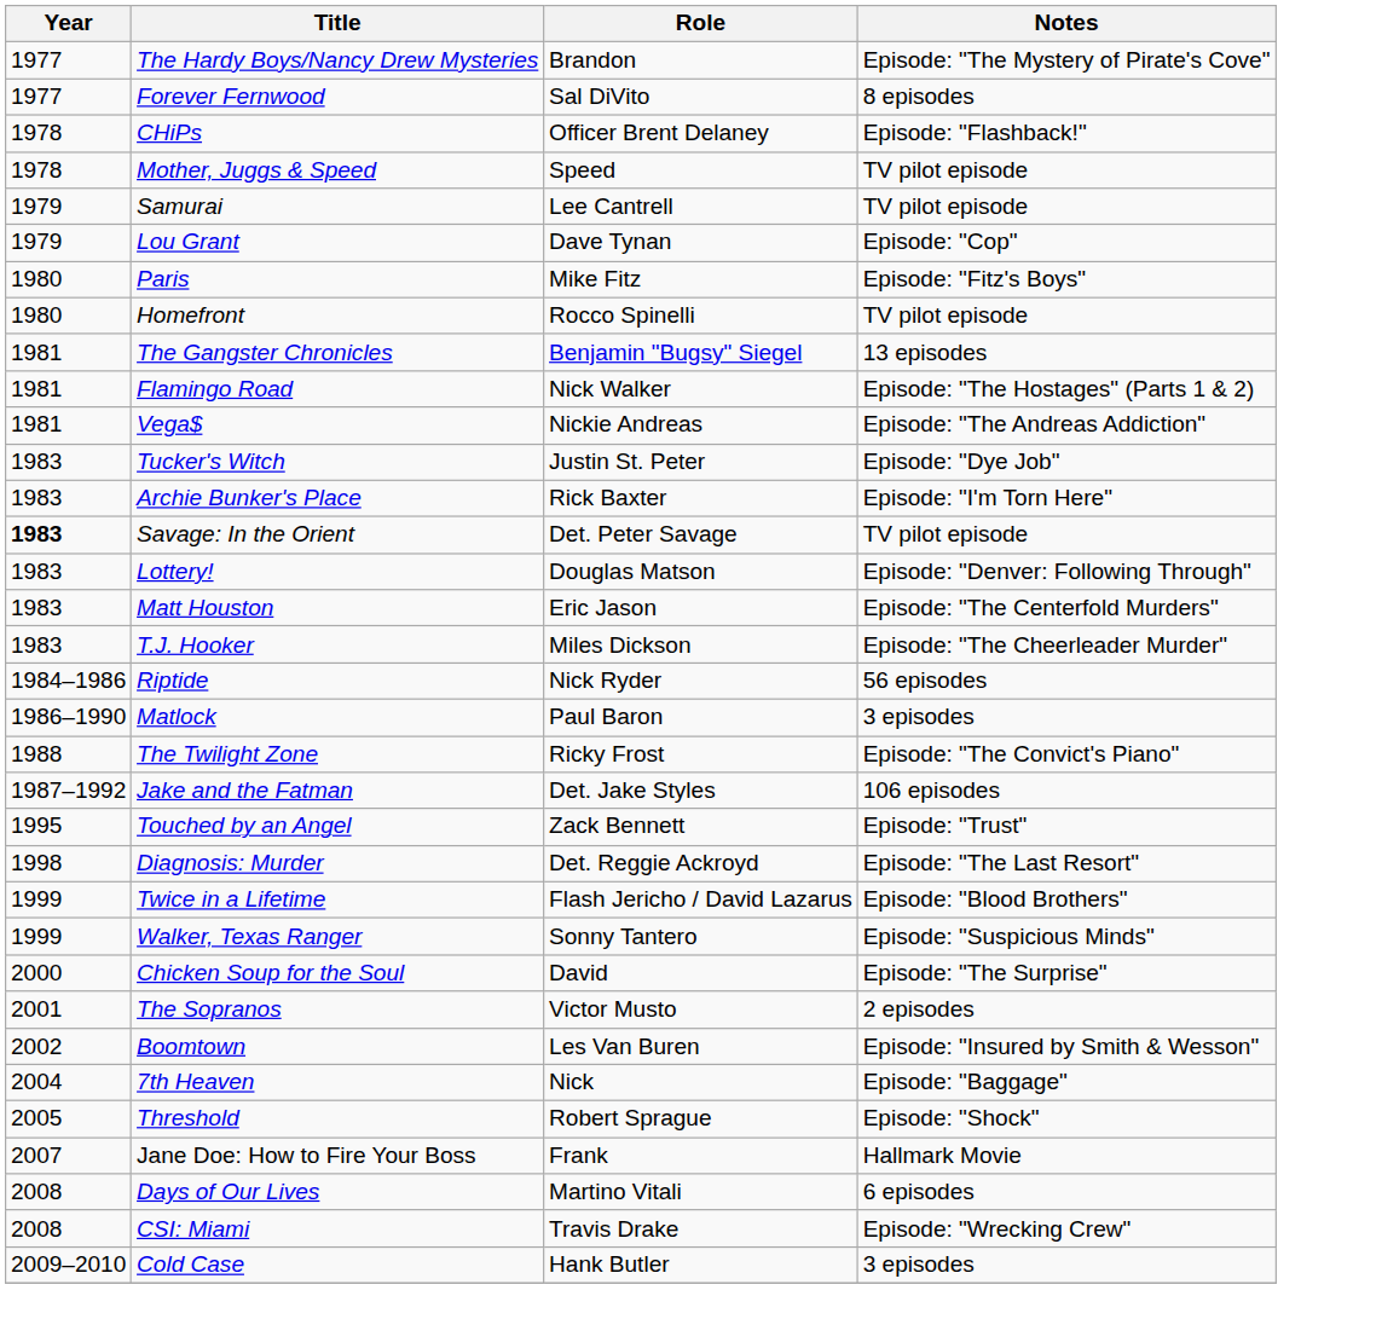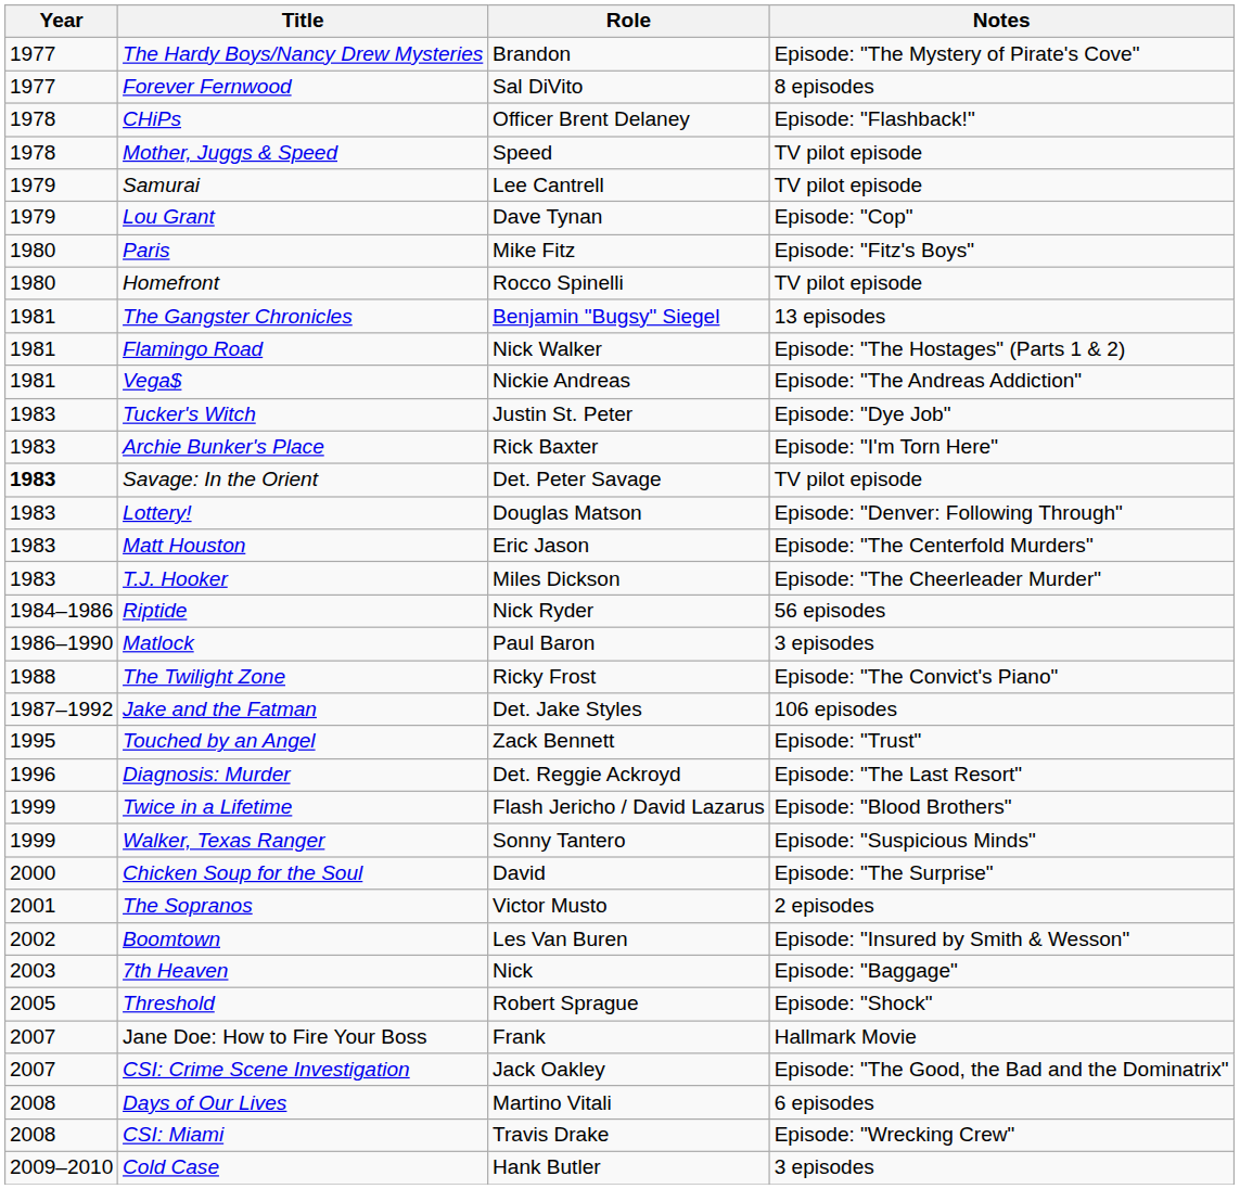Diagnosis: Murder | Year: 1998 -> 1996
7th Heaven | Year: 2004 -> 2003
+ row: 2007 | CSI: Crime Scene Investigation | Jack Oakley | Episode: "The Good, the Bad and the Dominatrix"
